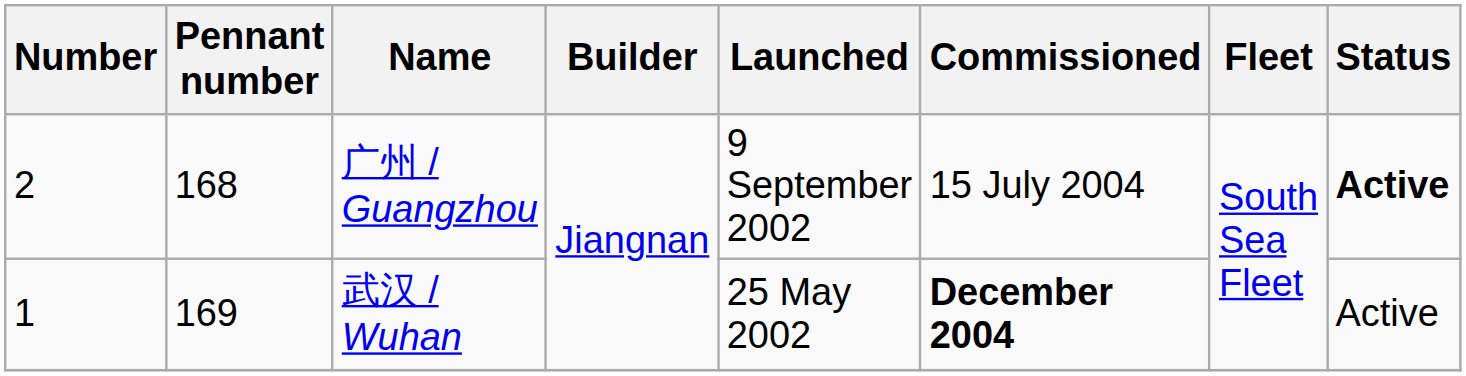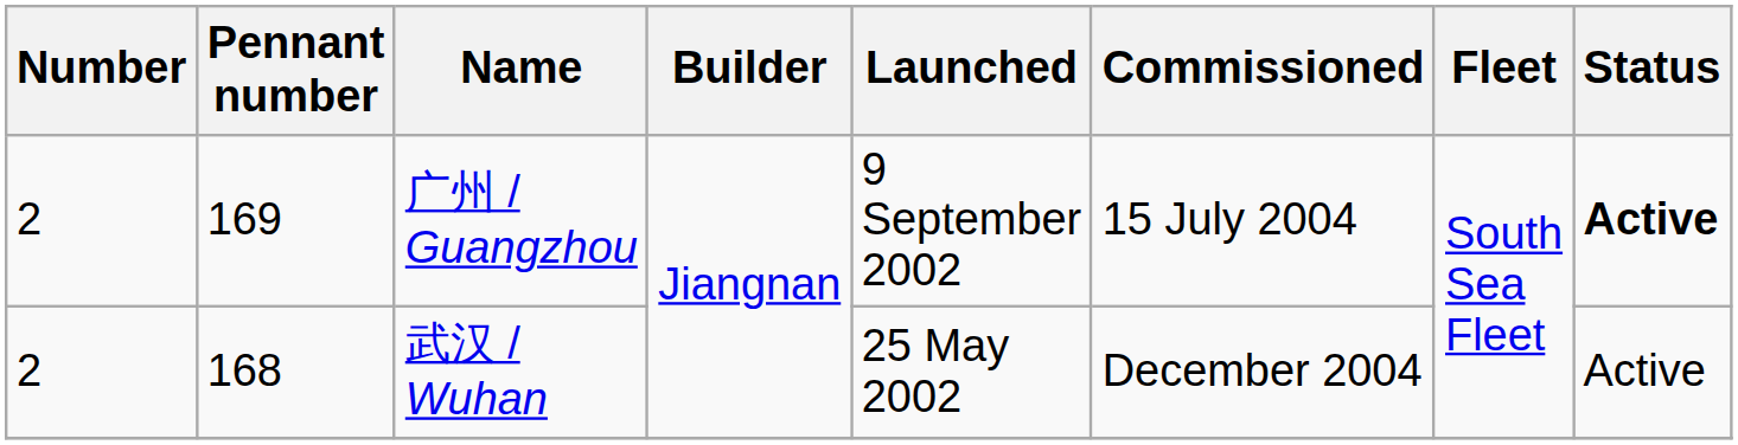广州 / Guangzhou | Pennant number: 168 -> 169
武汉 / Wuhan | Number: 1 -> 2
武汉 / Wuhan | Pennant number: 169 -> 168
武汉 / Wuhan | Commissioned: bold -> normal
